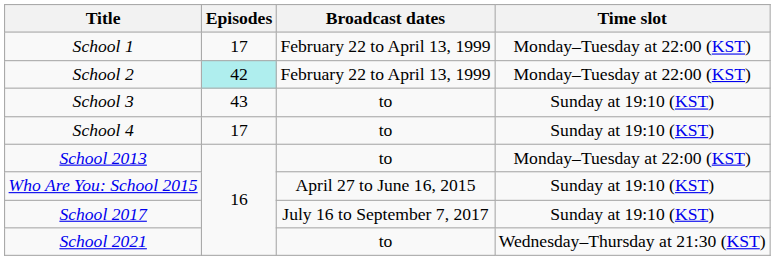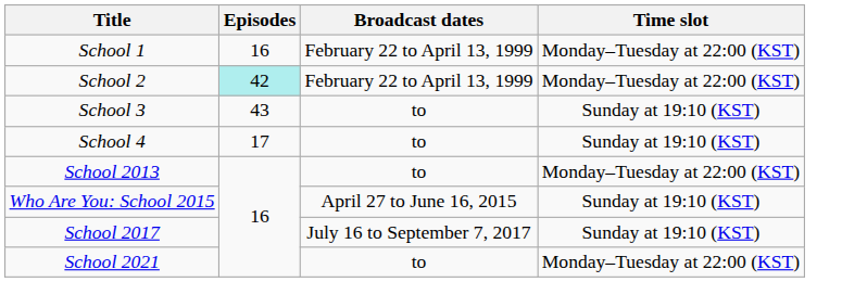School 1 | Episodes: 17 -> 16
School 2021 | Time slot: Wednesday–Thursday at 21:30 (KST) -> Monday–Tuesday at 22:00 (KST)
